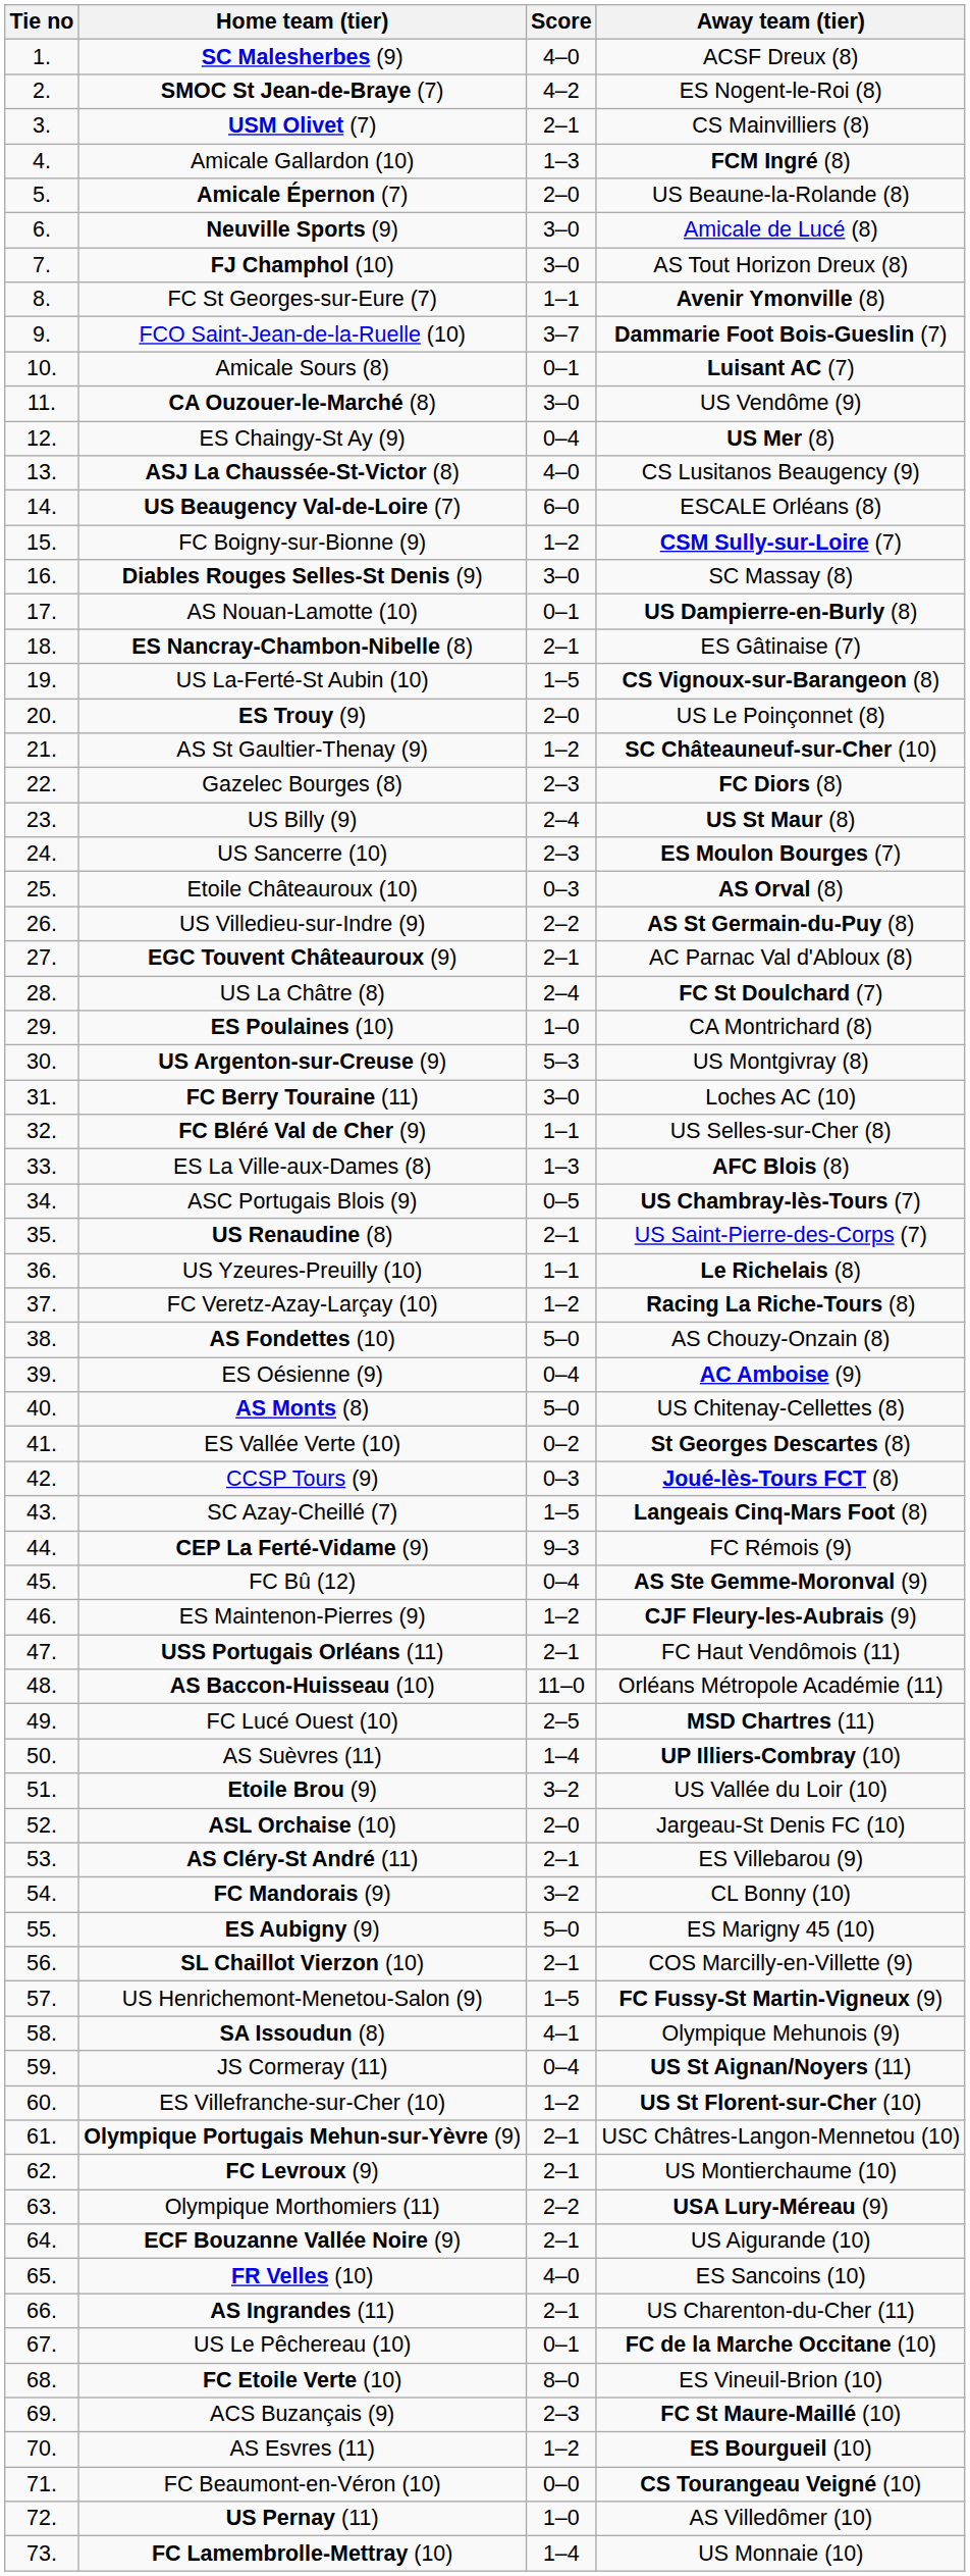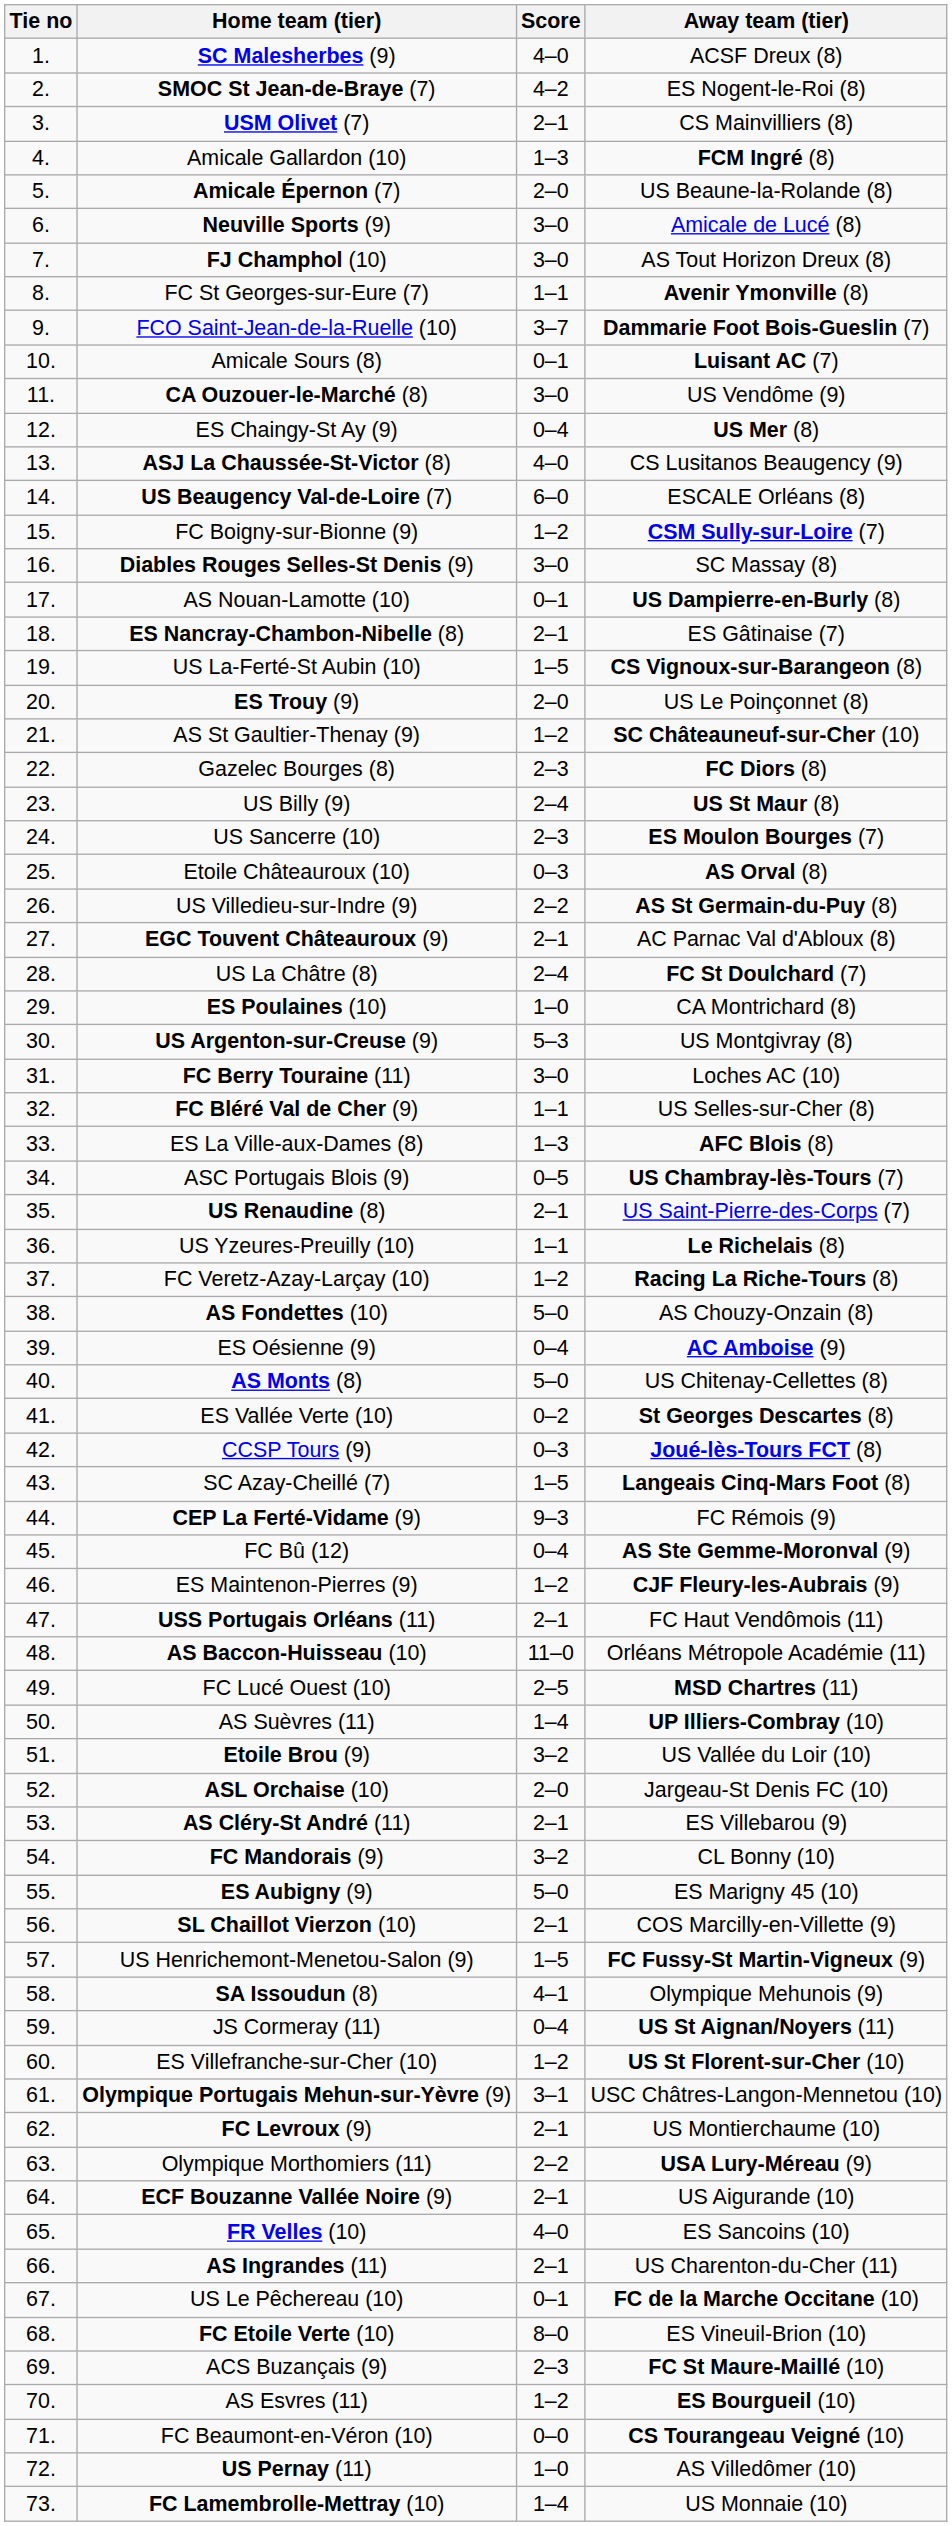Olympique Portugais Mehun-sur-Yèvre (9) | Score: 2–1 -> 3–1
